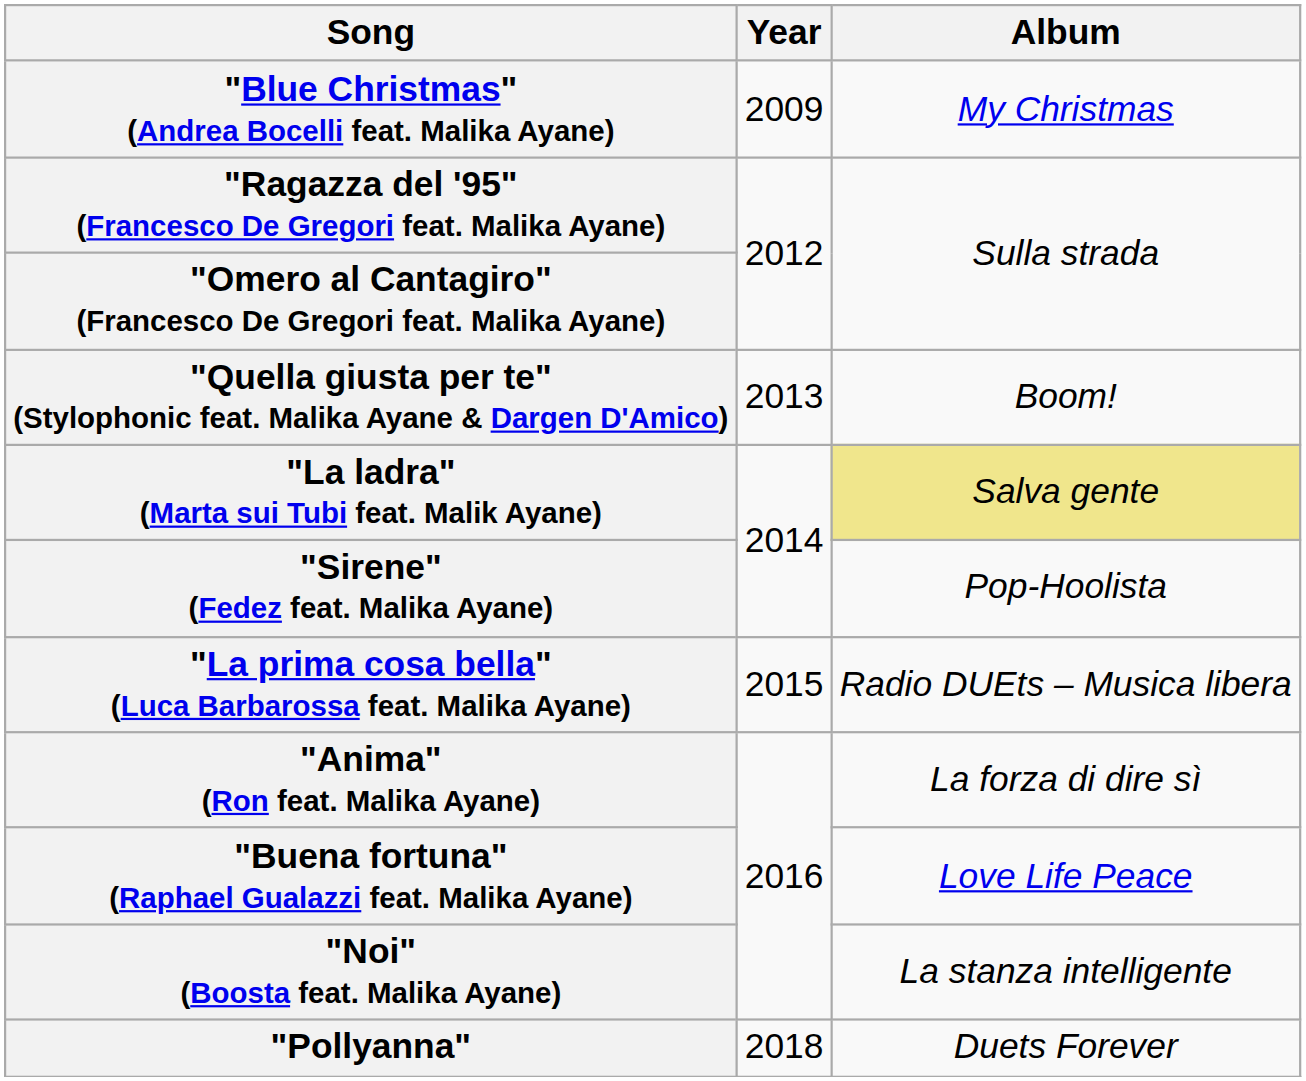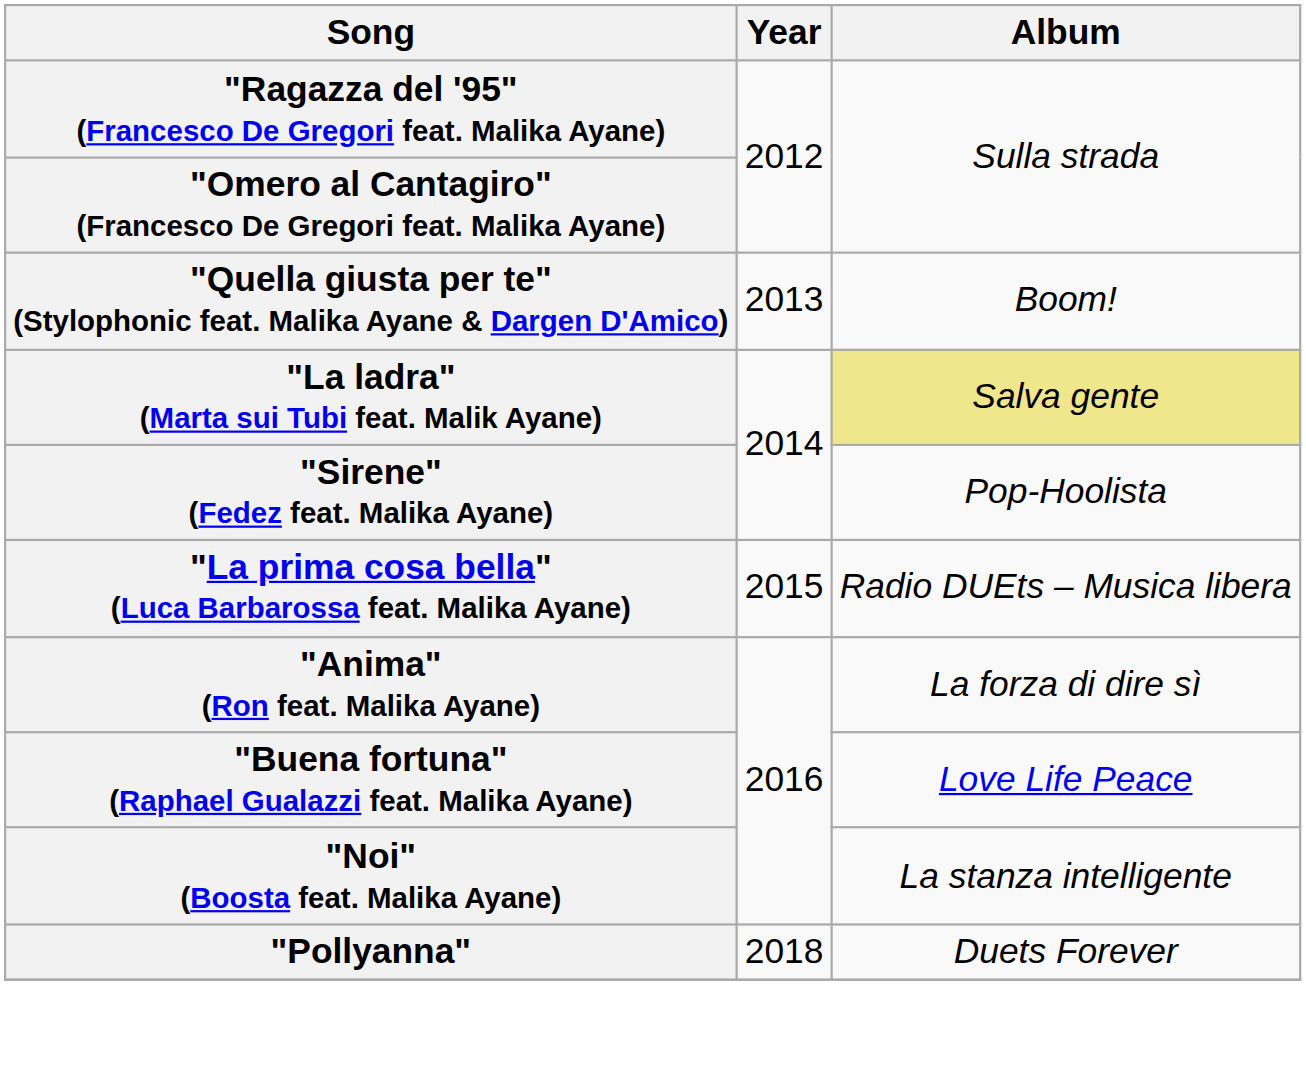- row: "Blue Christmas" (Andrea Bocelli feat. Malika Ayane) | 2009 | My Christmas
